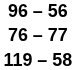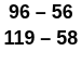- row: 76 – 77
